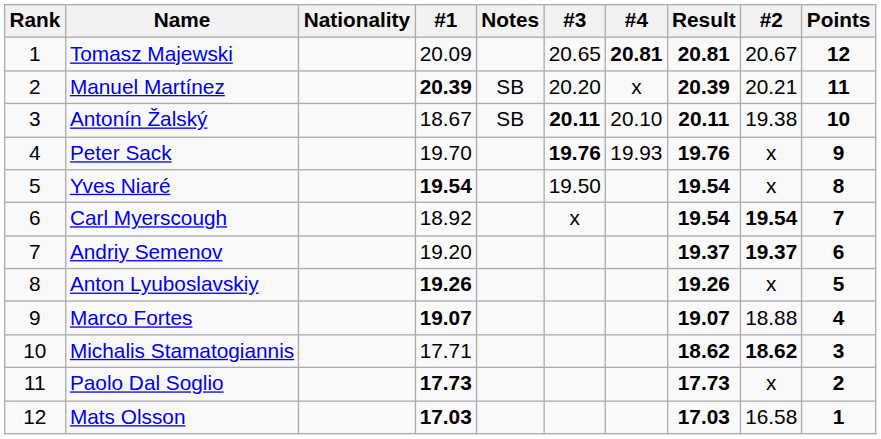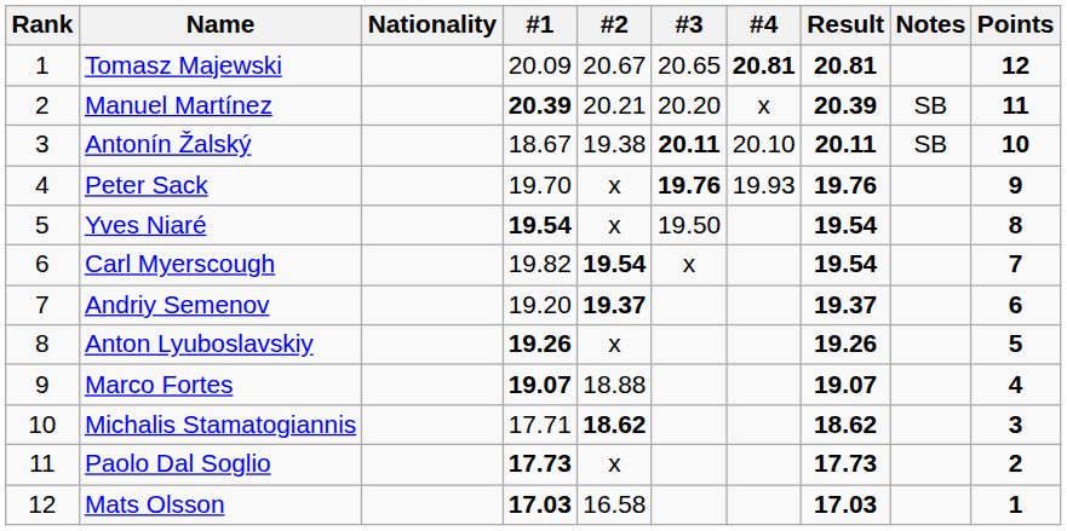columns swapped: #2 <-> Notes
Carl Myerscough | #1: 18.92 -> 19.82
